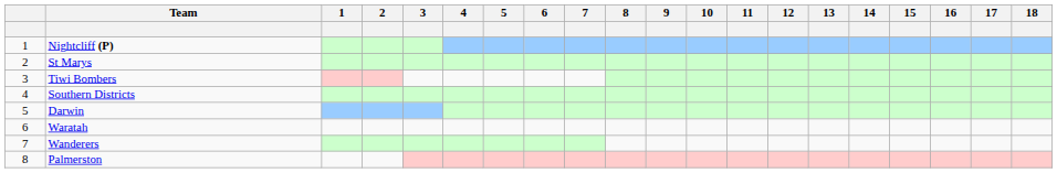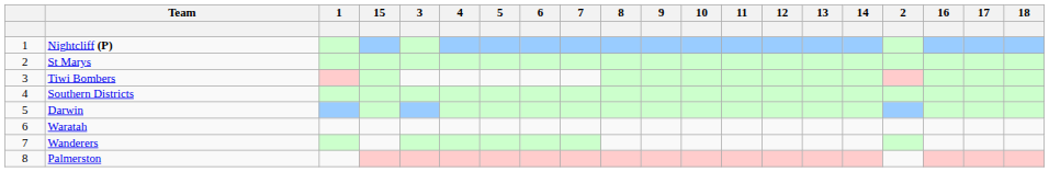columns swapped: 2 <-> 15
